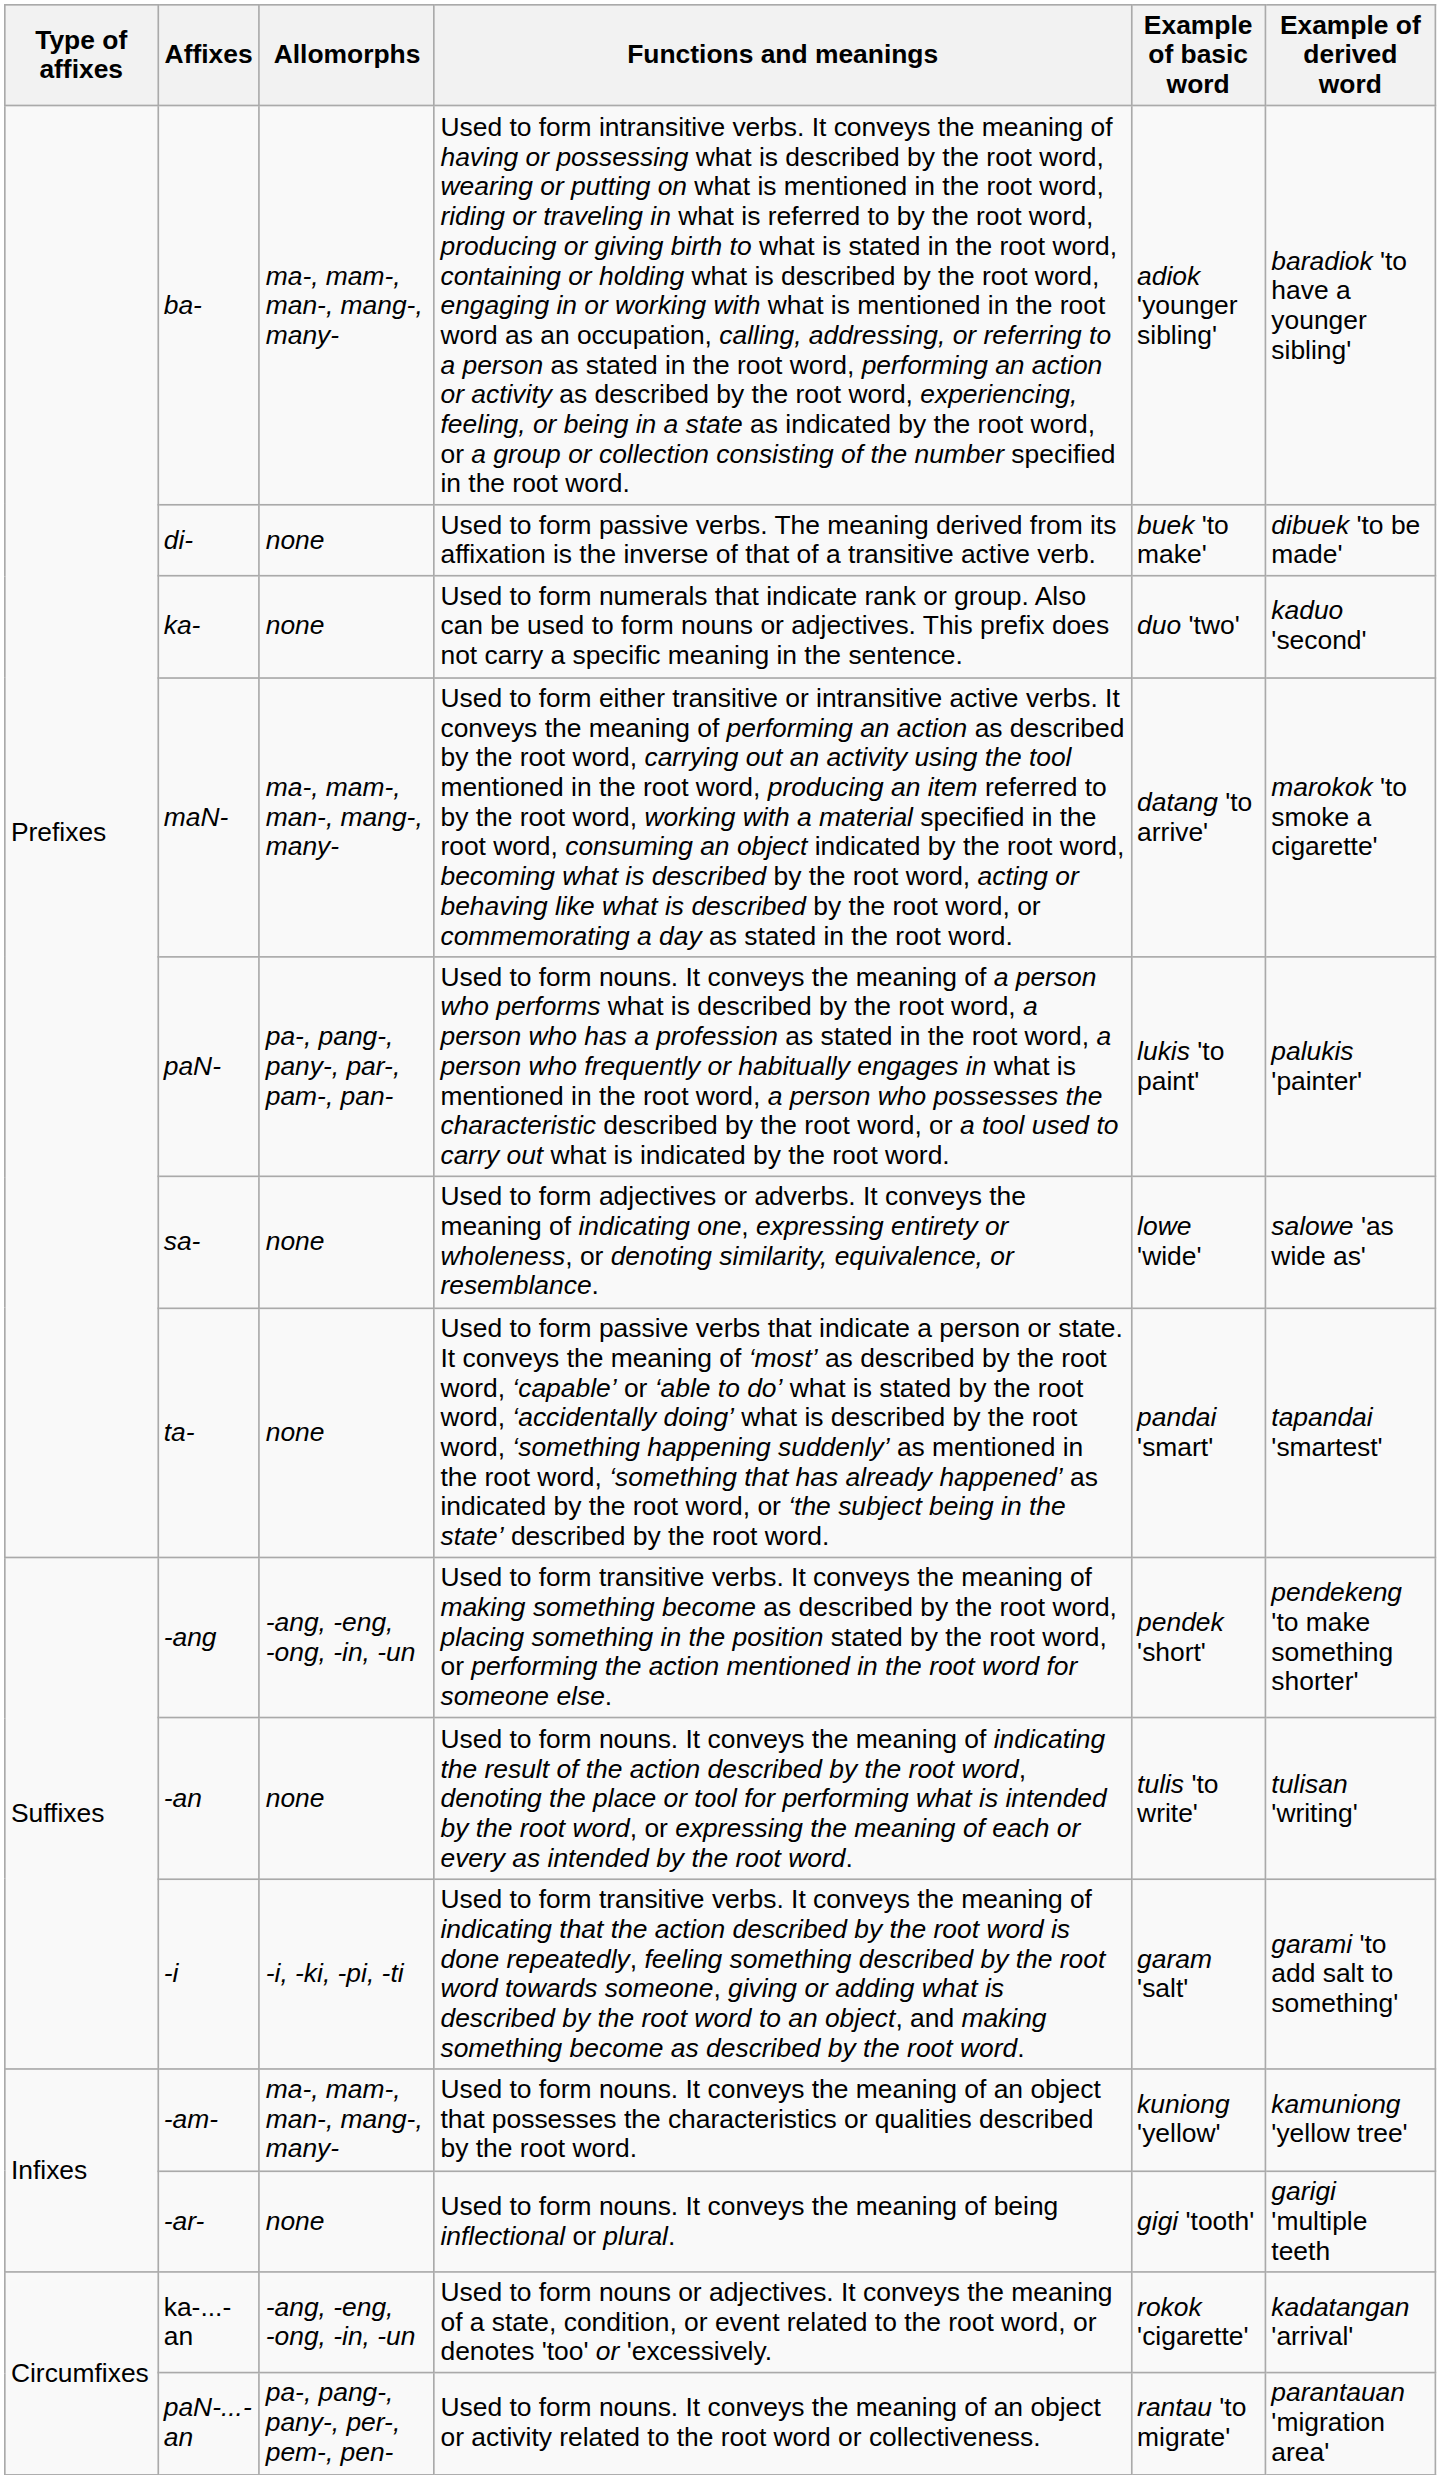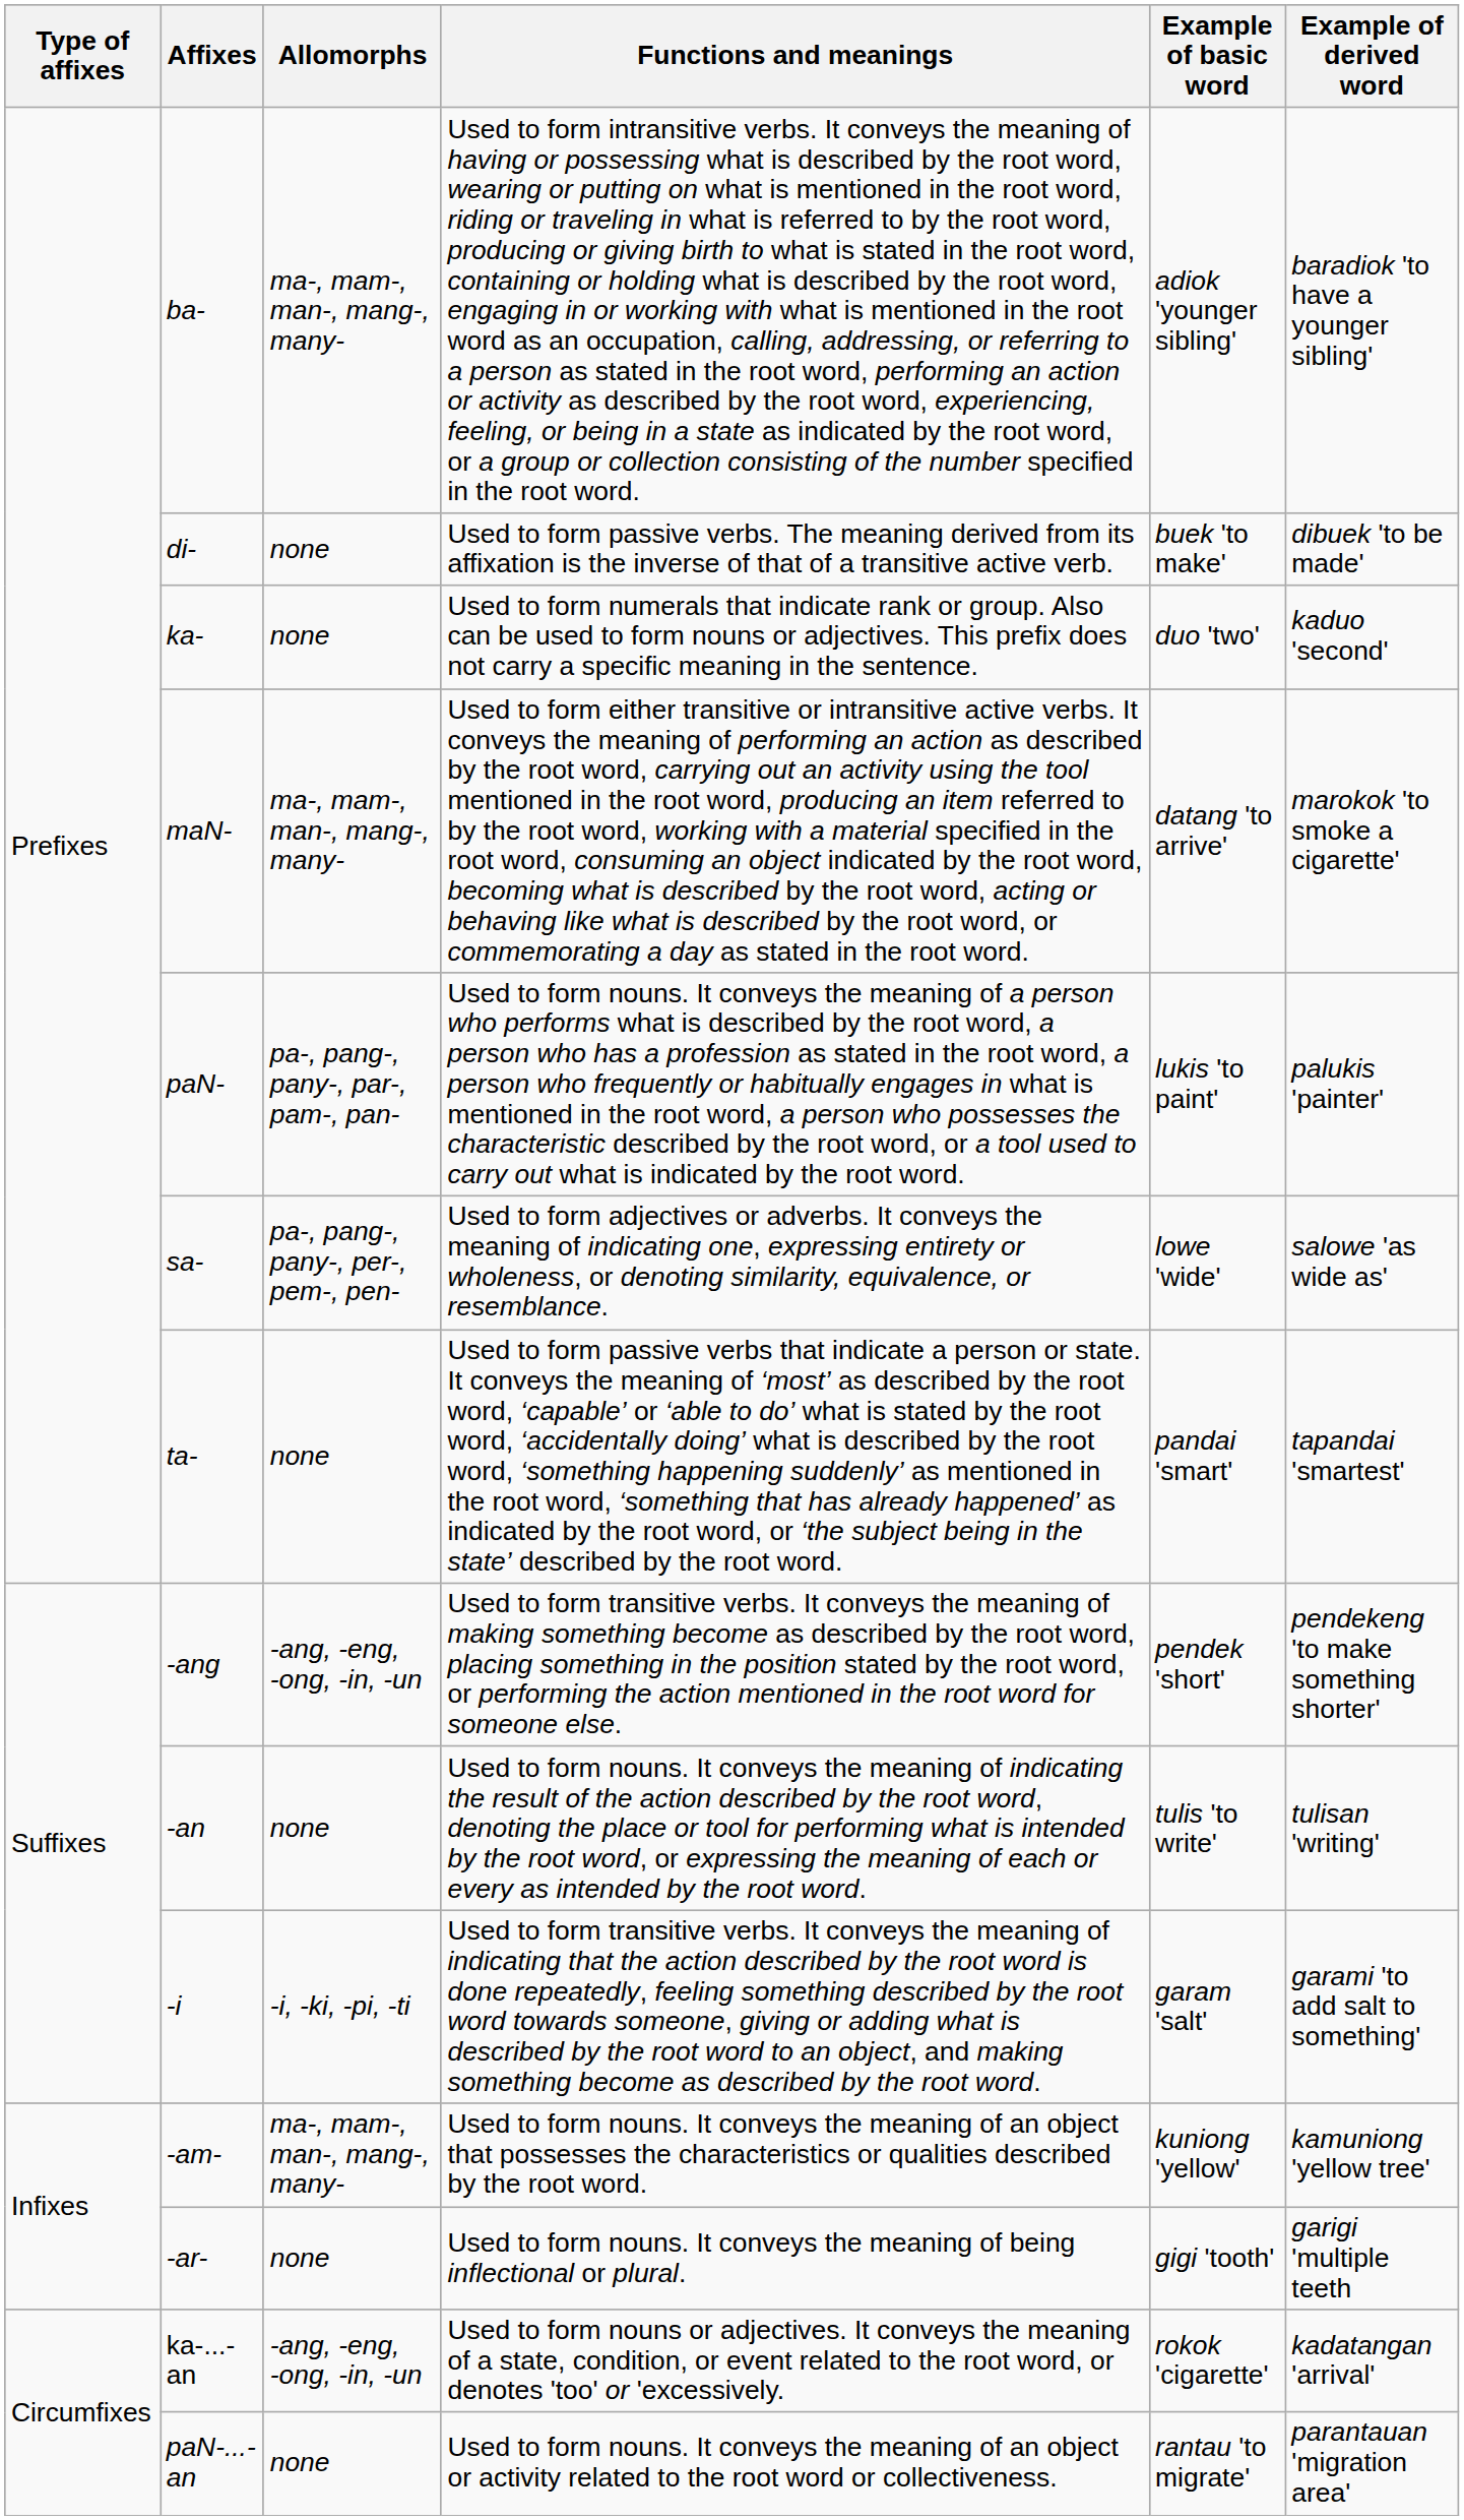sa- | Allomorphs: none -> pa-, pang-, pany-, per-, pem-, pen-
paN-...-an | Allomorphs: pa-, pang-, pany-, per-, pem-, pen- -> none
